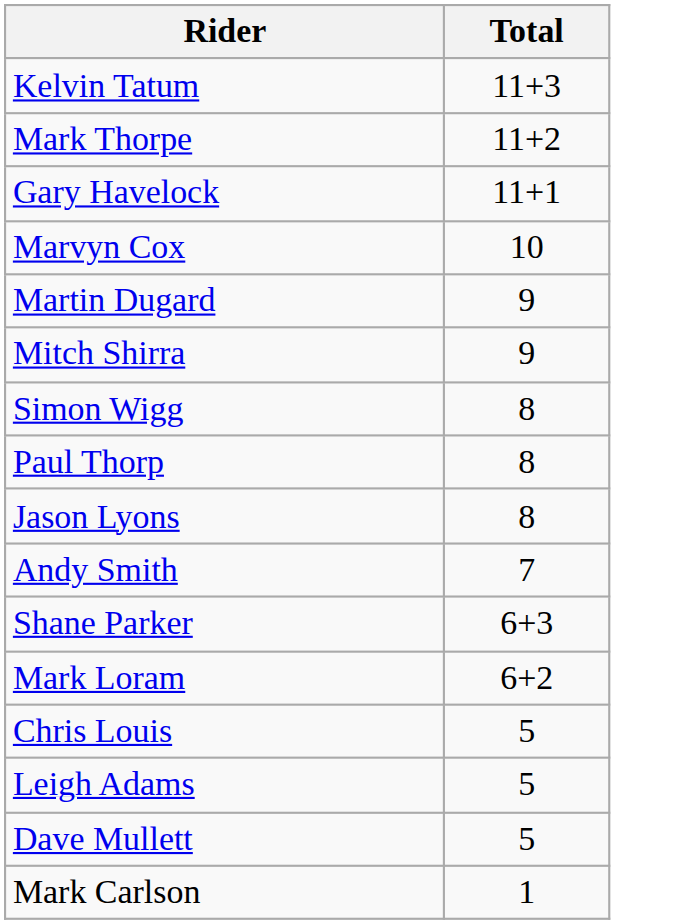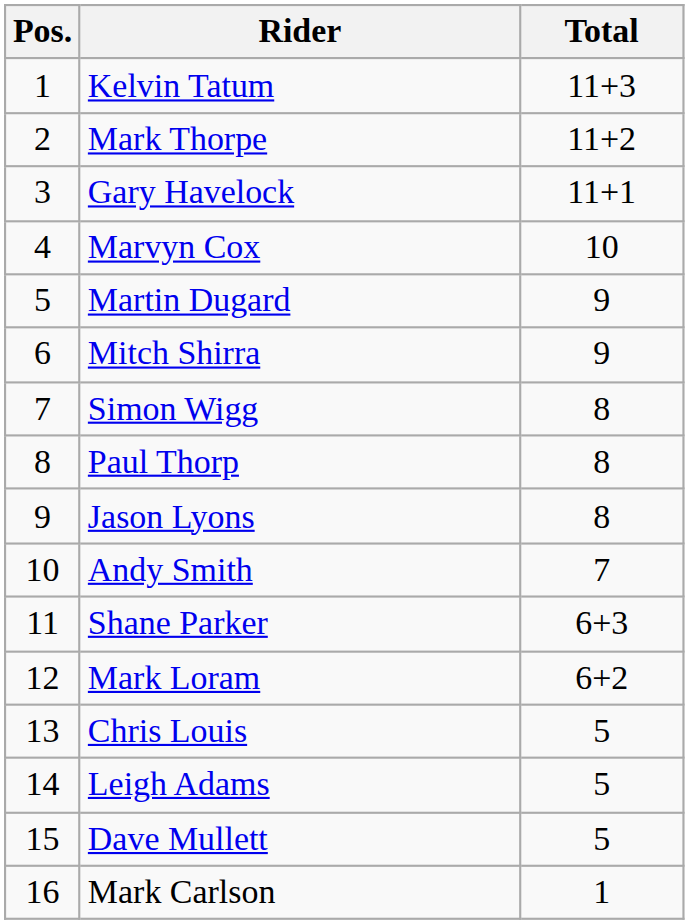+ column: Pos. | 1 | 2 | 3 | 4 | 5 | 6 | 7 | 8 | 9 | 10 | 11 | 12 | 13 | 14 | 15 | 16
